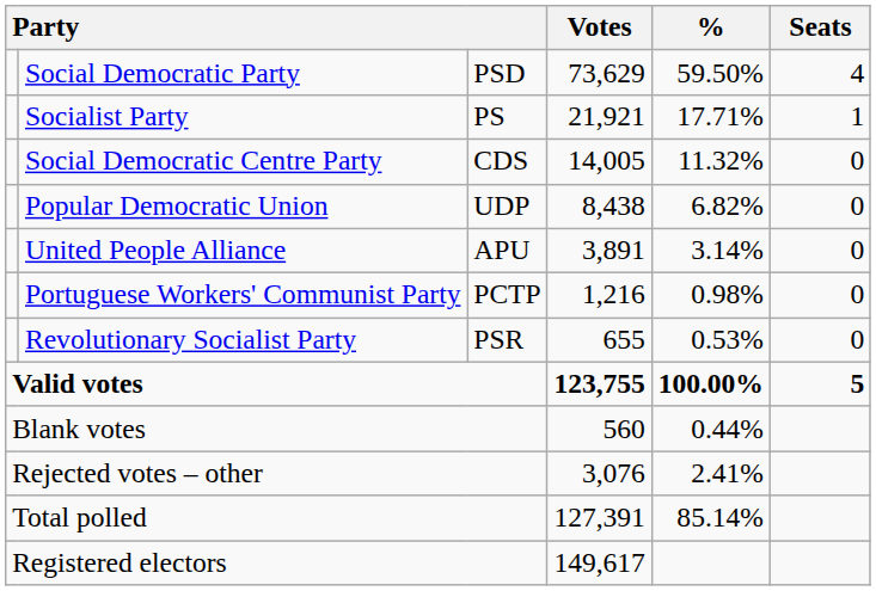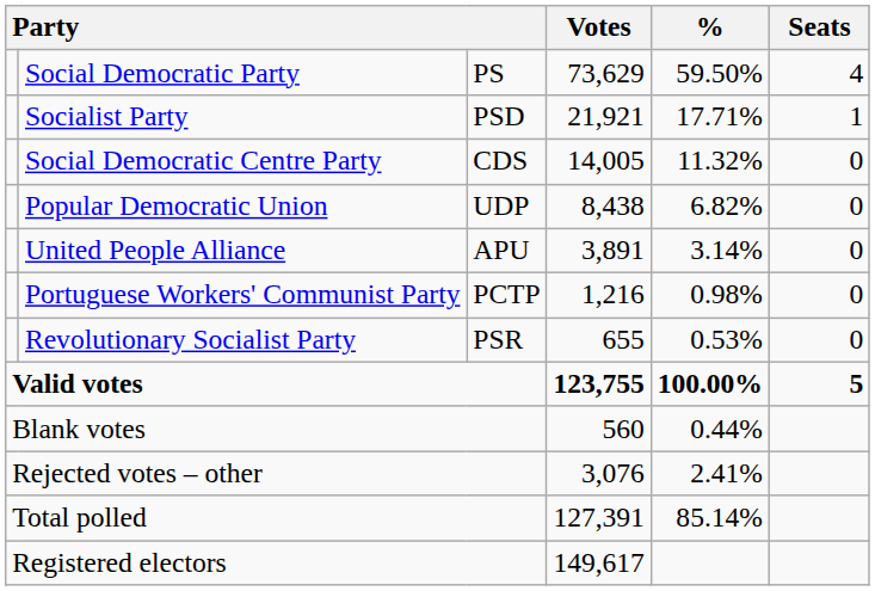Social Democratic Party | column 3: PSD -> PS
Socialist Party | column 3: PS -> PSD
